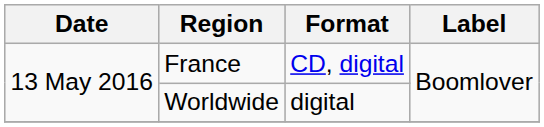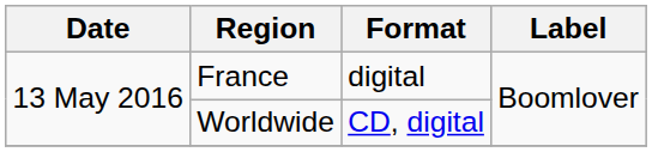France | Format: CD, digital -> digital
Worldwide | Format: digital -> CD, digital
